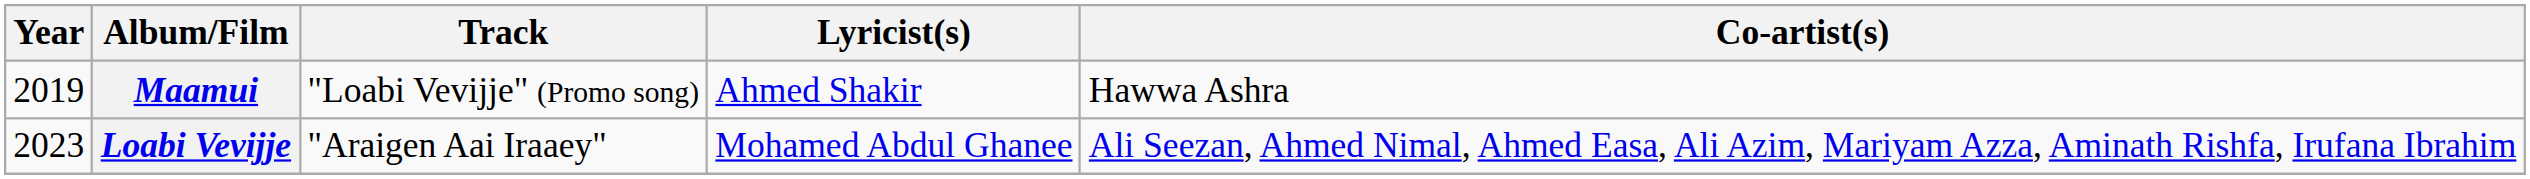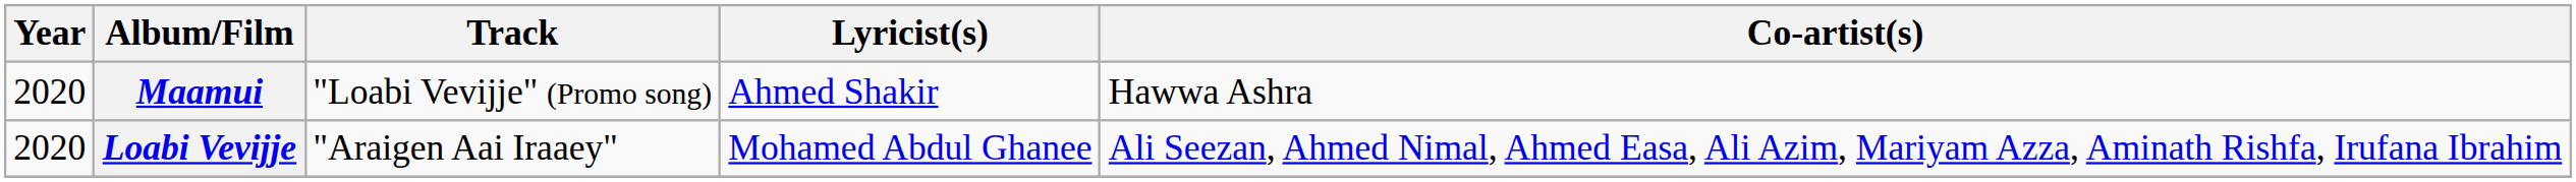Maamui | Year: 2019 -> 2020
Loabi Vevijje | Year: 2023 -> 2020
